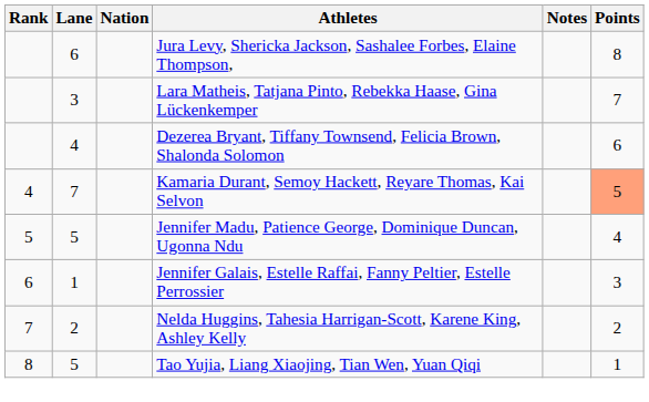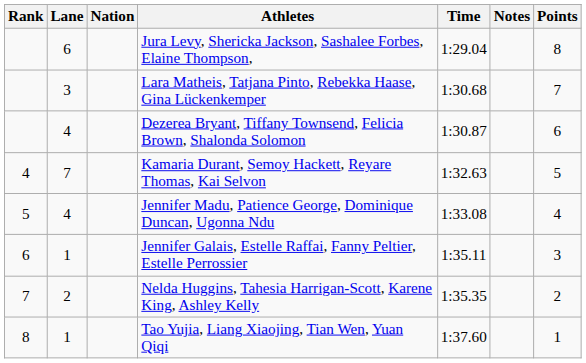+ column: Time | 1:29.04 | 1:30.68 | 1:30.87 | 1:32.63 | 1:33.08 | 1:35.11 | 1:35.35 | 1:37.60
Kamaria Durant, Semoy Hackett, Reyare Thomas, Kai Selvon | Points: lightsalmon background -> no background
Jennifer Madu, Patience George, Dominique Duncan, Ugonna Ndu | Lane: 5 -> 4
Tao Yujia, Liang Xiaojing, Tian Wen, Yuan Qiqi | Lane: 5 -> 1
